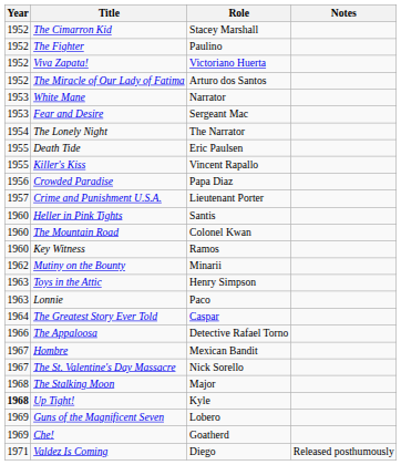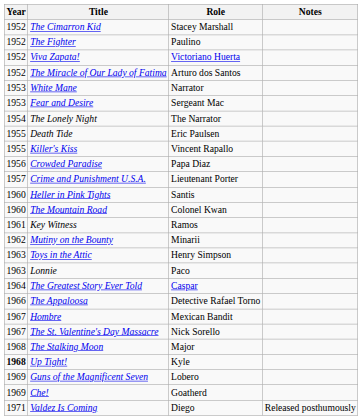Key Witness | Year: 1960 -> 1961
